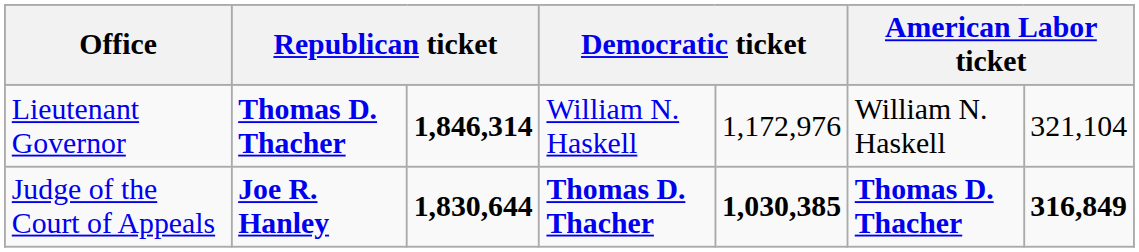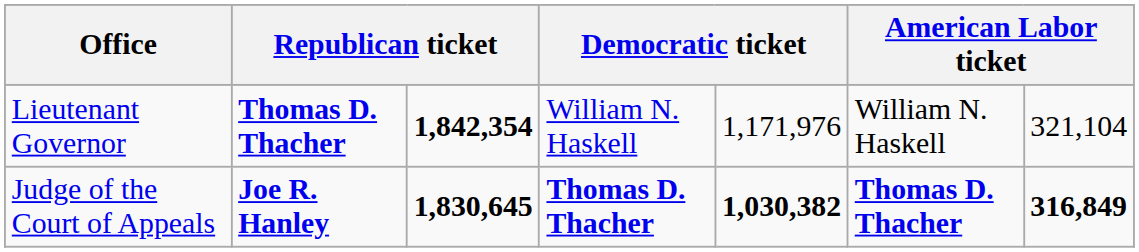Lieutenant Governor | column 3: 1,846,314 -> 1,842,354
Lieutenant Governor | column 5: 1,172,976 -> 1,171,976
Judge of the Court of Appeals | column 3: 1,830,644 -> 1,830,645
Judge of the Court of Appeals | column 5: 1,030,385 -> 1,030,382
